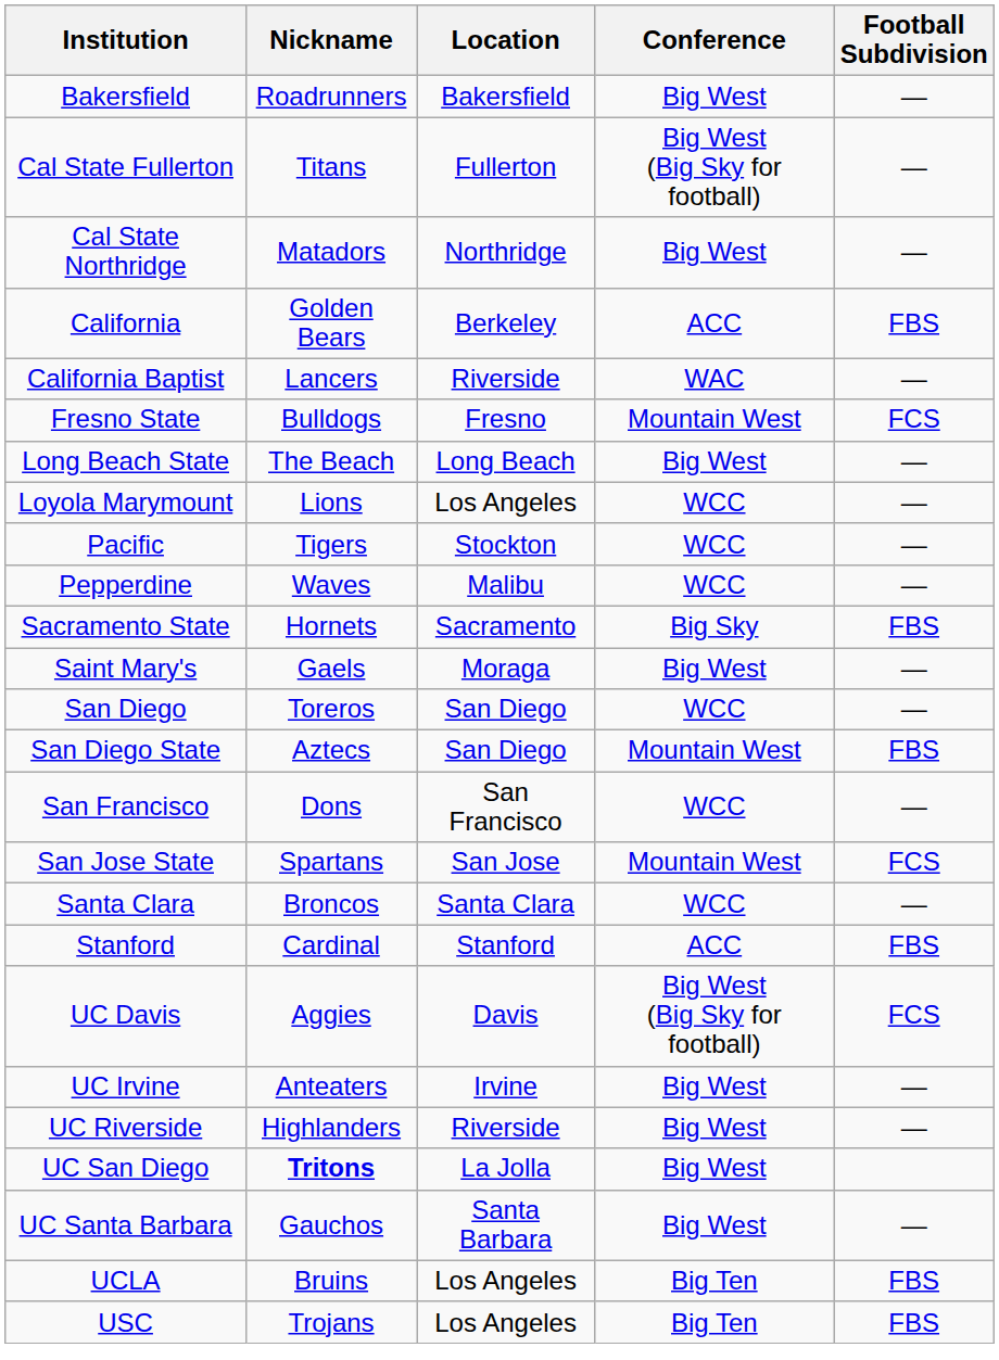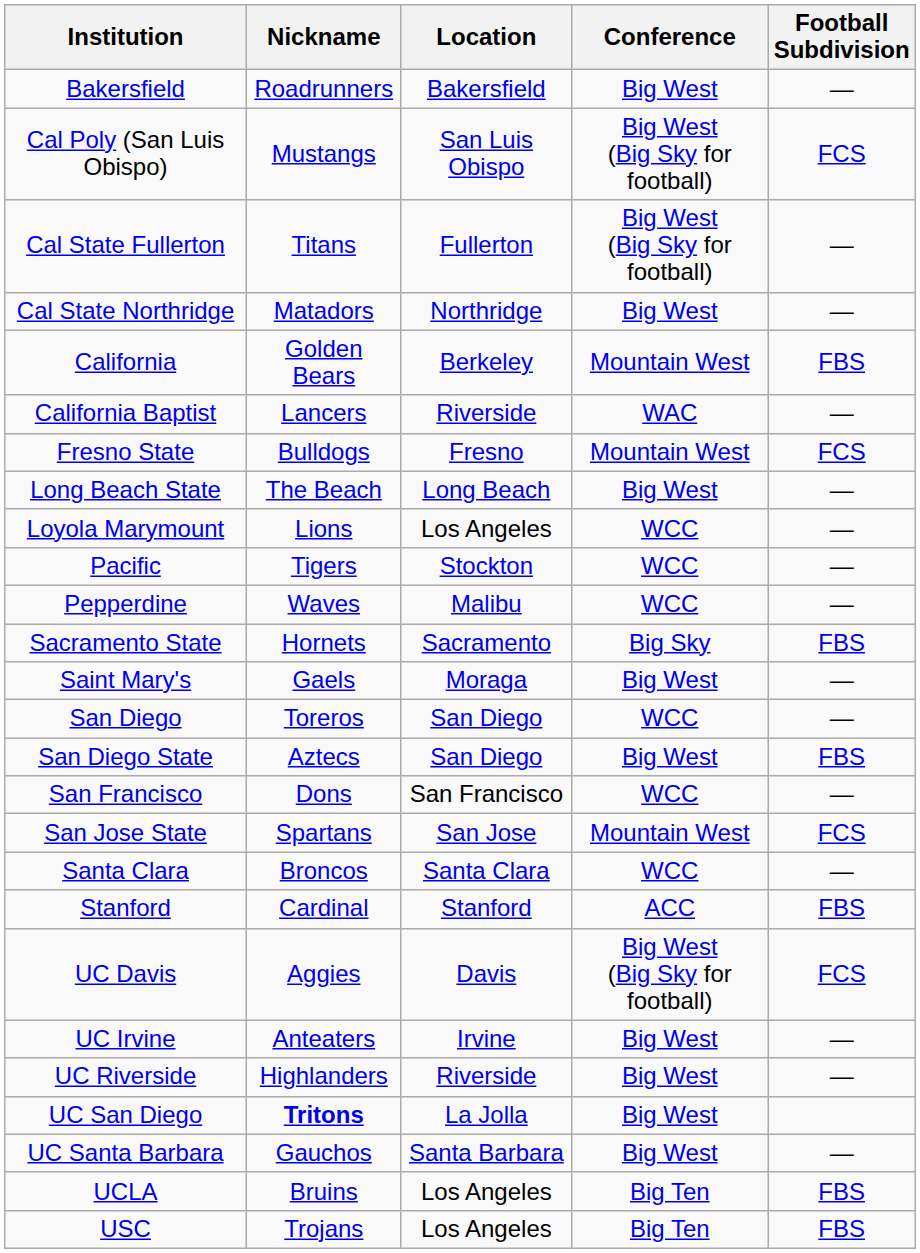+ row: Cal Poly (San Luis Obispo) | Mustangs | San Luis Obispo | Big West (Big Sky for football) | FCS
California | Conference: ACC -> Mountain West
San Diego State | Conference: Mountain West -> Big West
